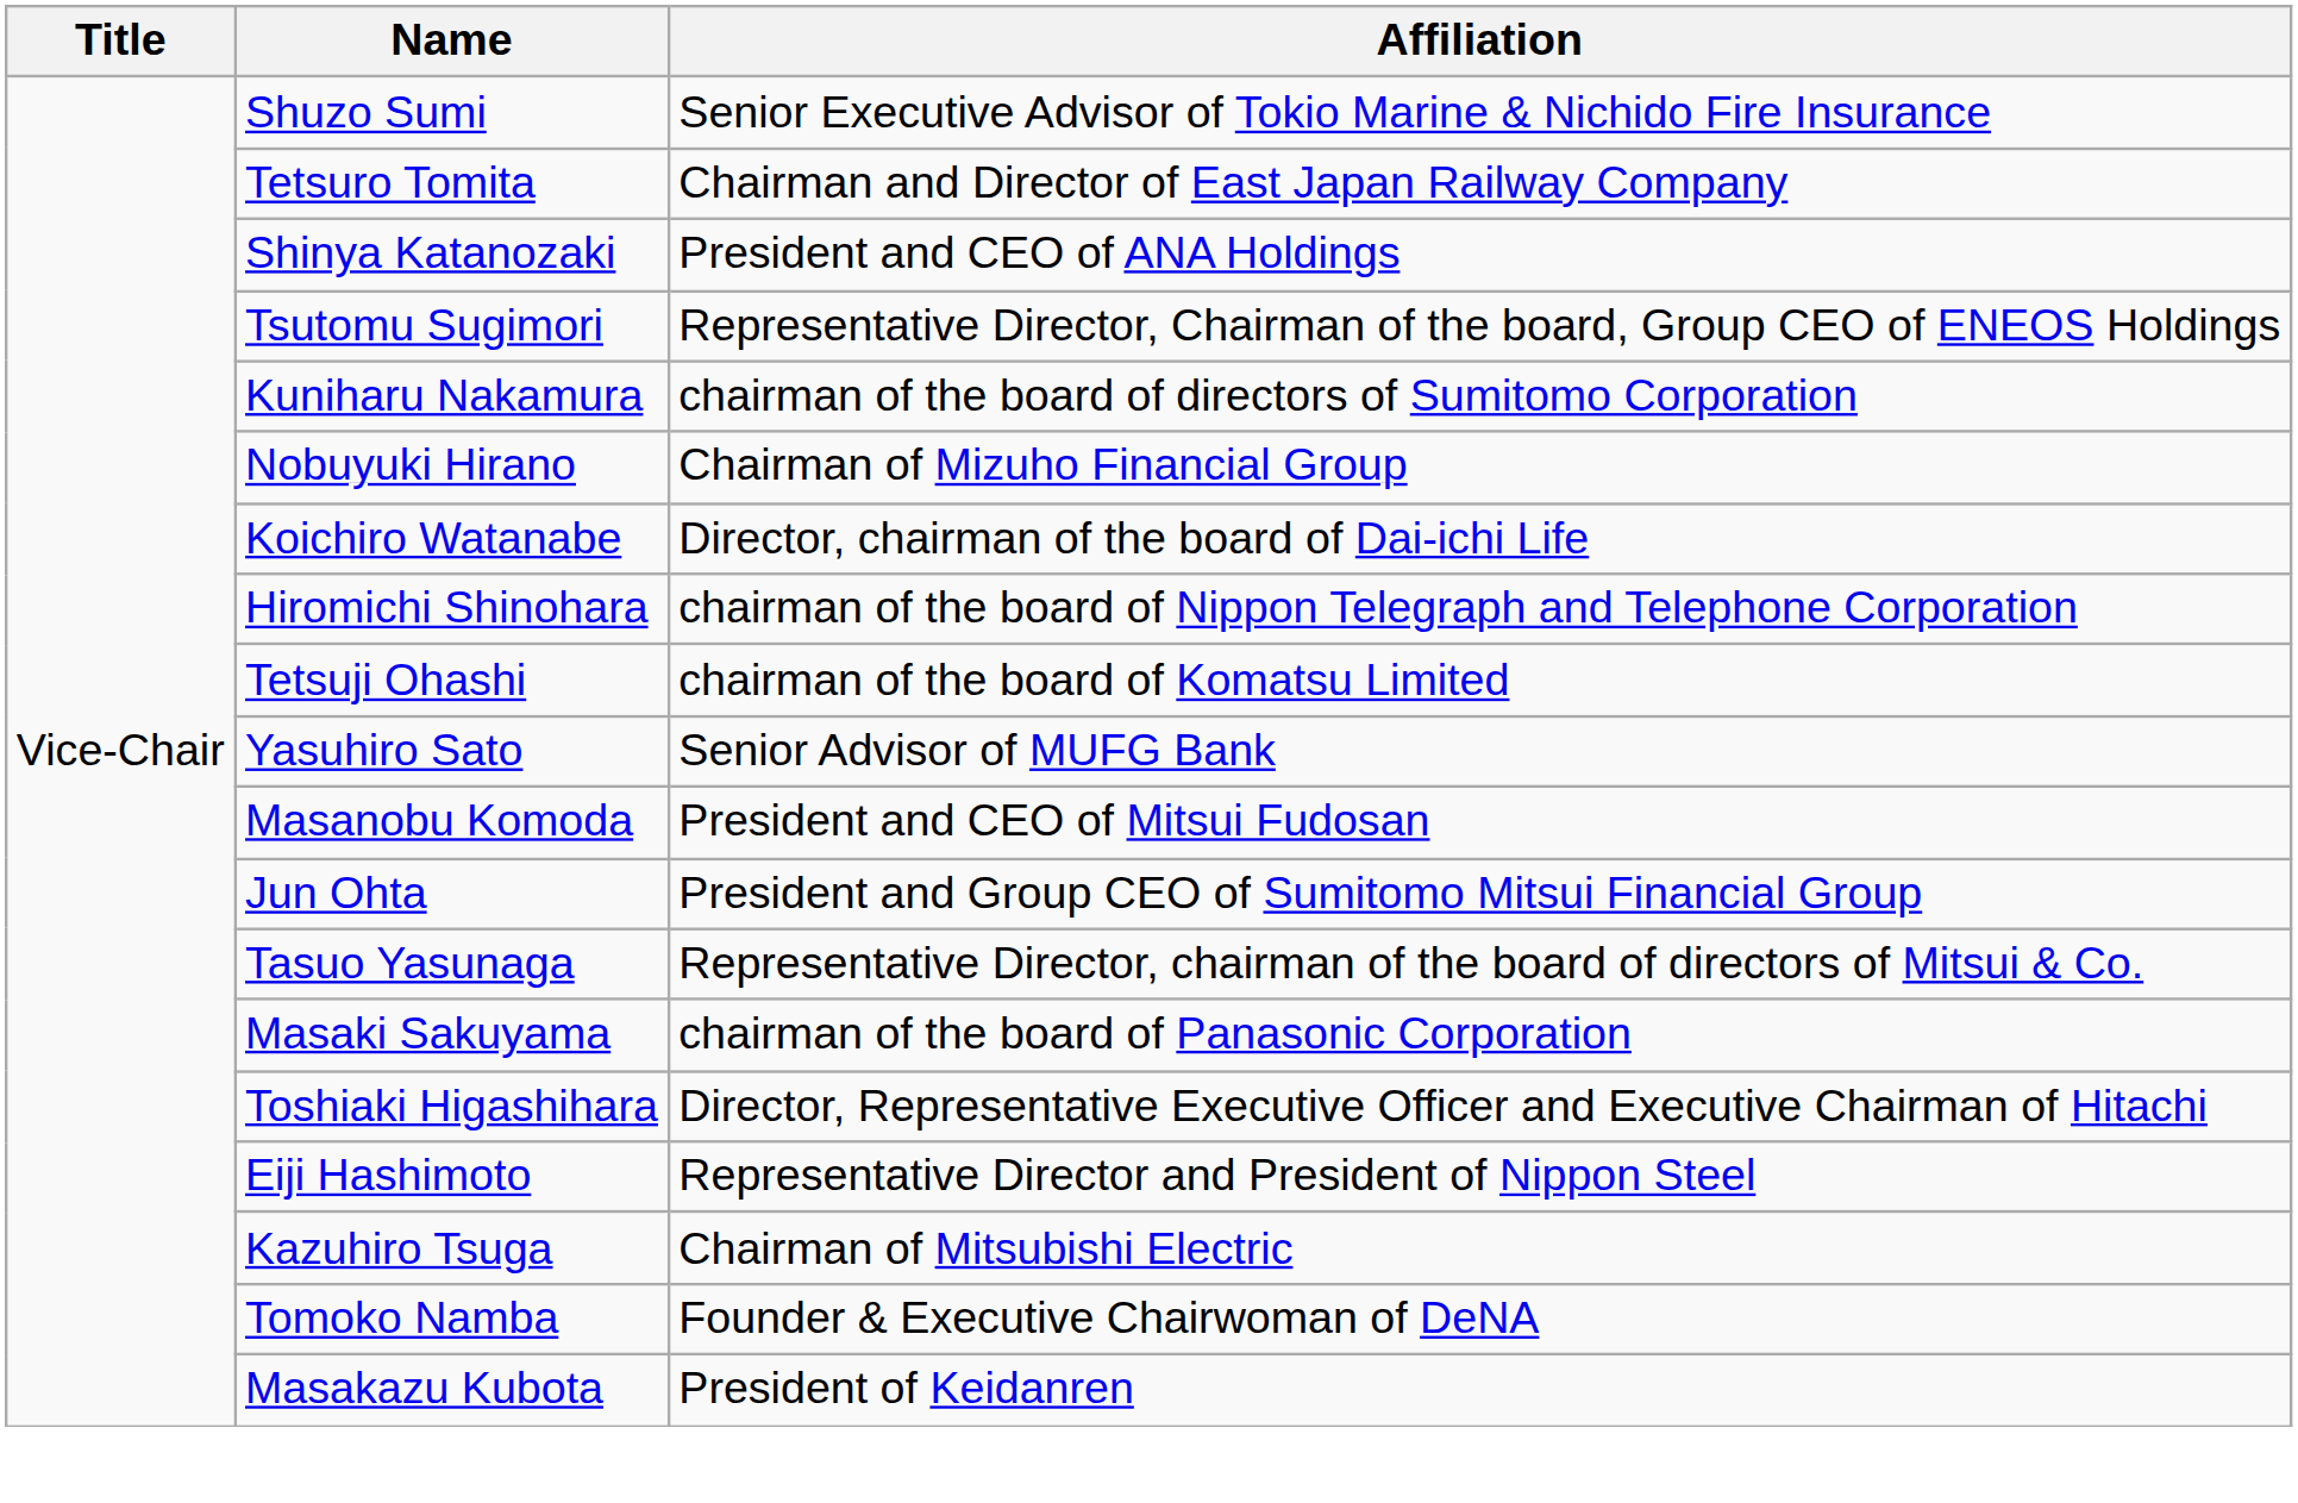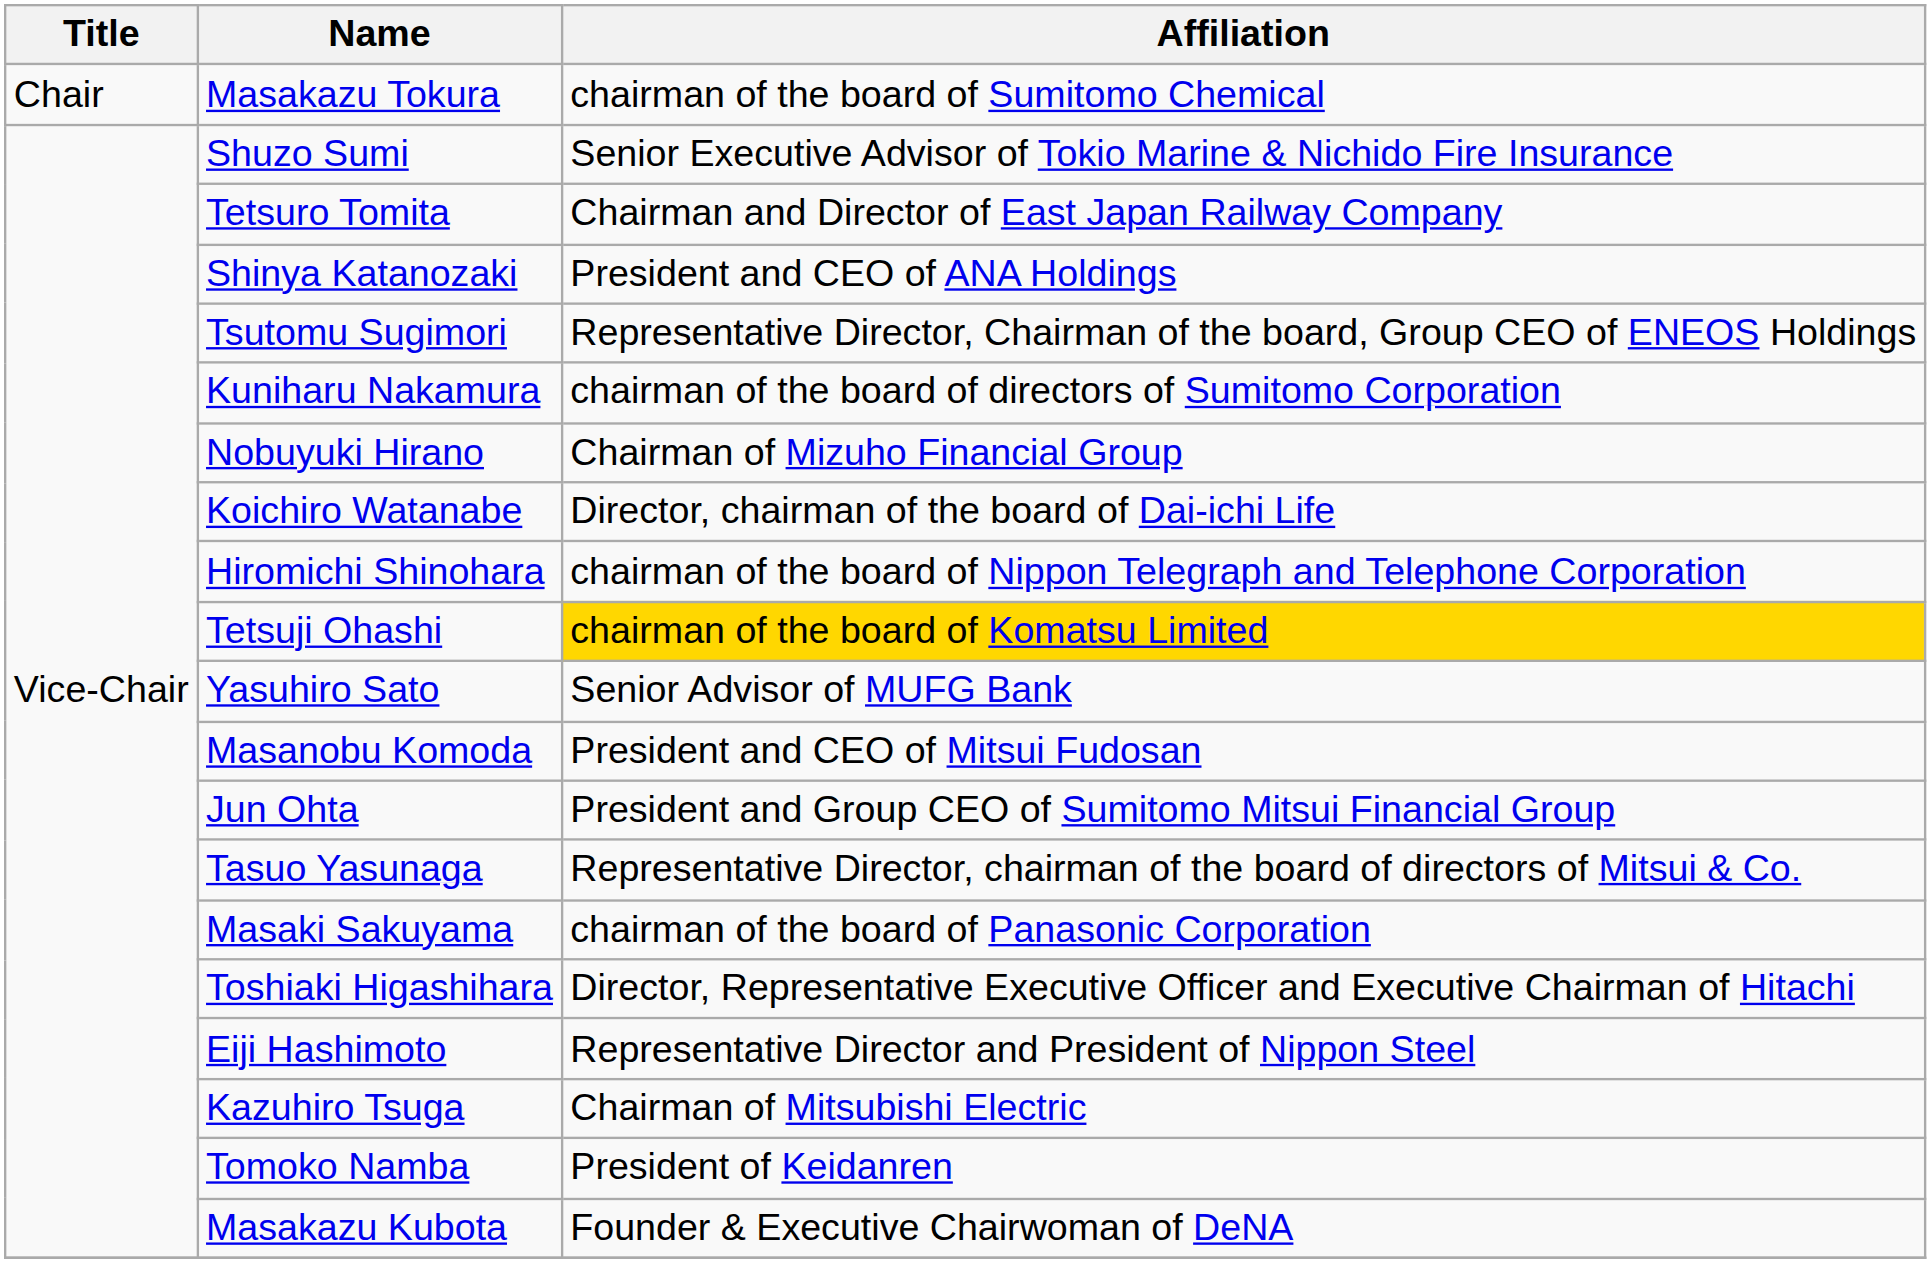+ row: Chair | Masakazu Tokura | chairman of the board of Sumitomo Chemical
Tetsuji Ohashi | Affiliation: no background -> gold background
Tomoko Namba | Affiliation: Founder & Executive Chairwoman of DeNA -> President of Keidanren
Masakazu Kubota | Affiliation: President of Keidanren -> Founder & Executive Chairwoman of DeNA
